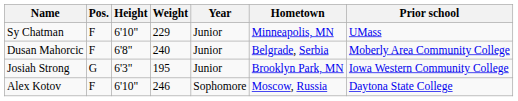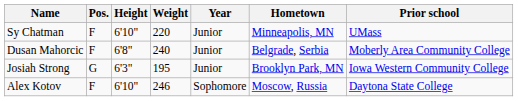Sy Chatman | Weight: 229 -> 220
